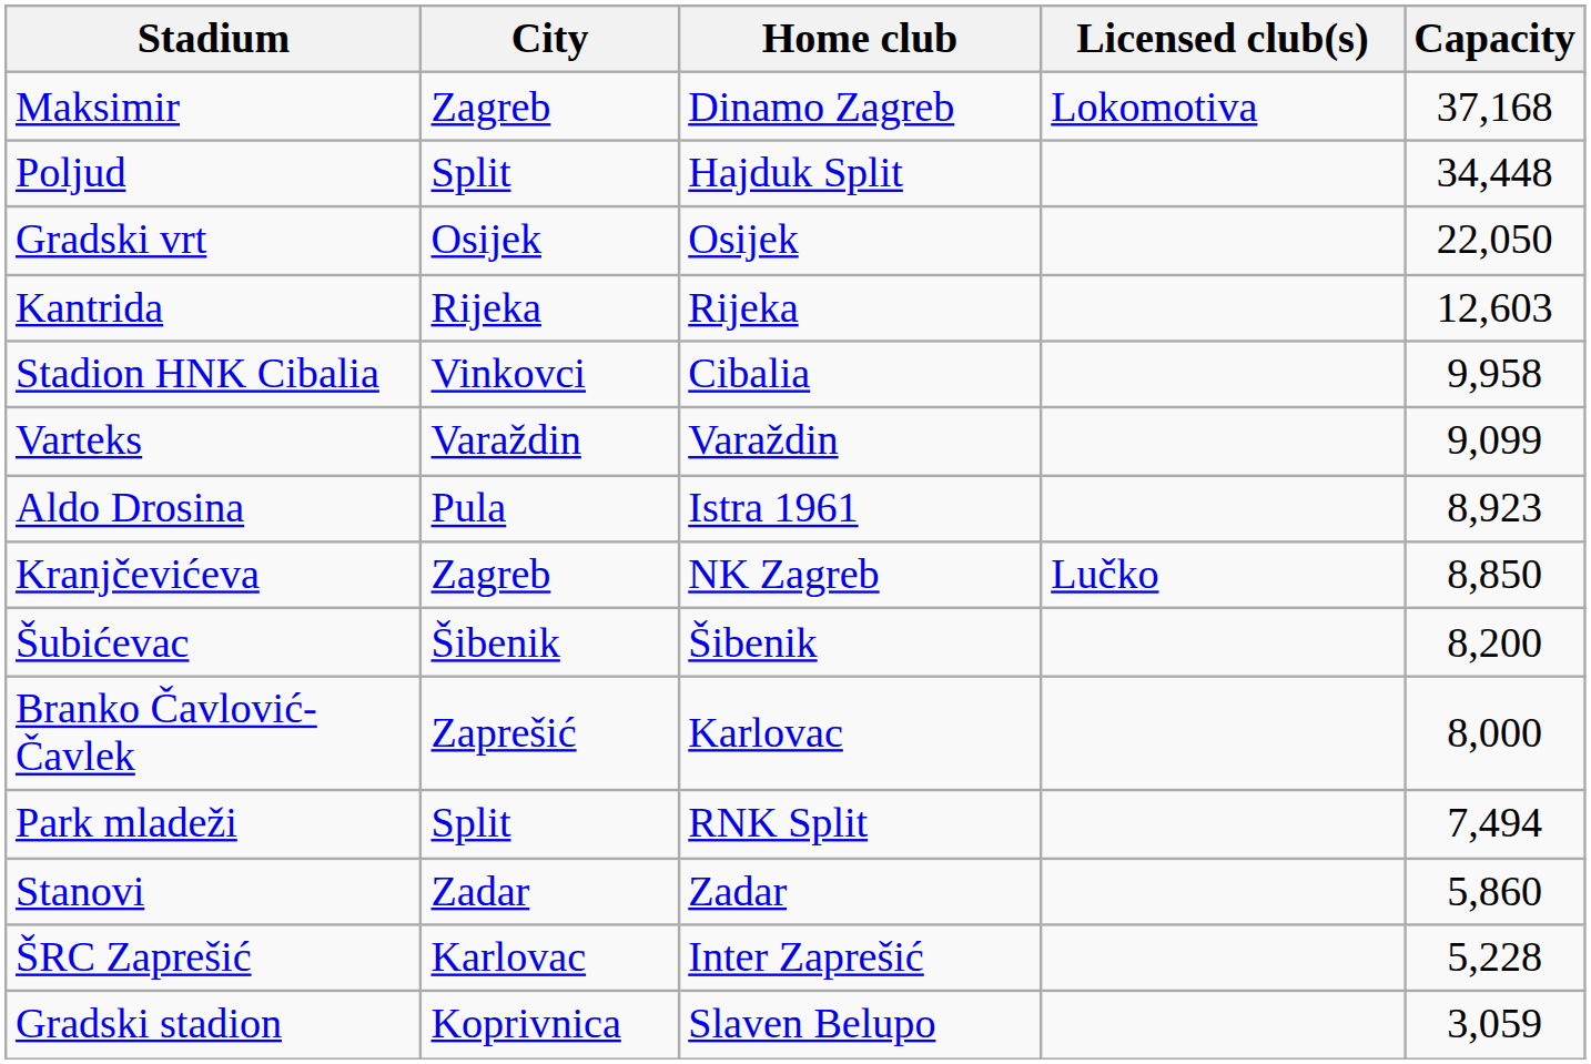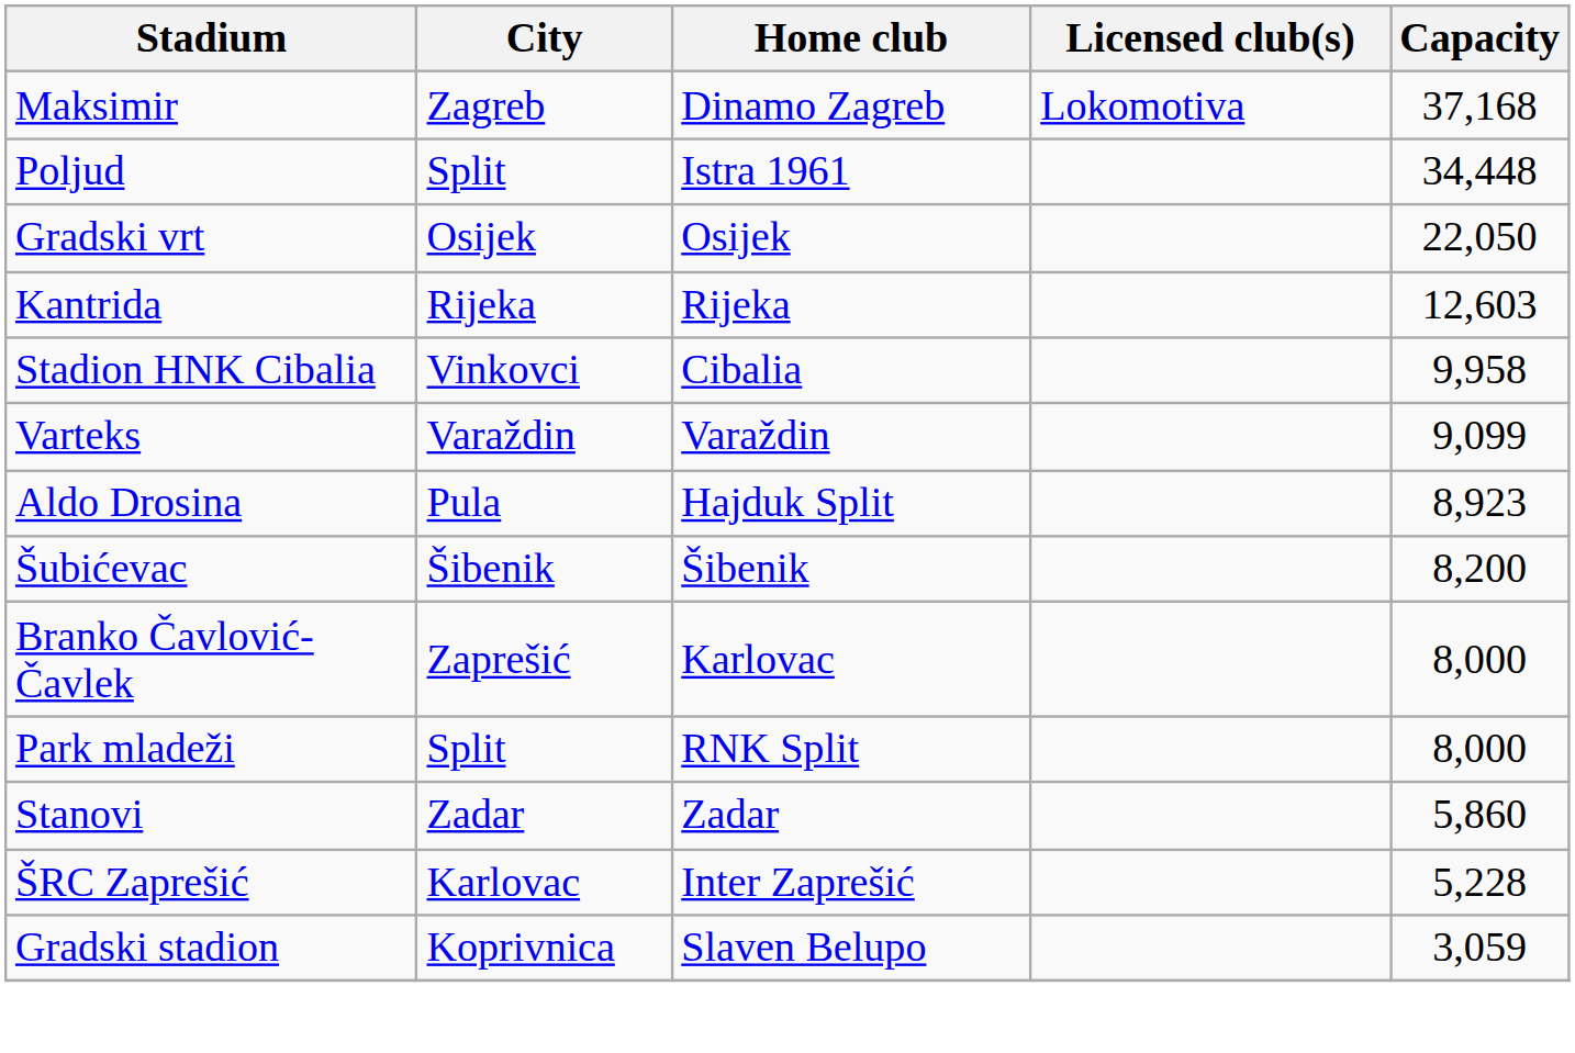Poljud | Home club: Hajduk Split -> Istra 1961
Aldo Drosina | Home club: Istra 1961 -> Hajduk Split
- row: Kranjčevićeva | Zagreb | NK Zagreb | Lučko | 8,850
Park mladeži | Capacity: 7,494 -> 8,000
